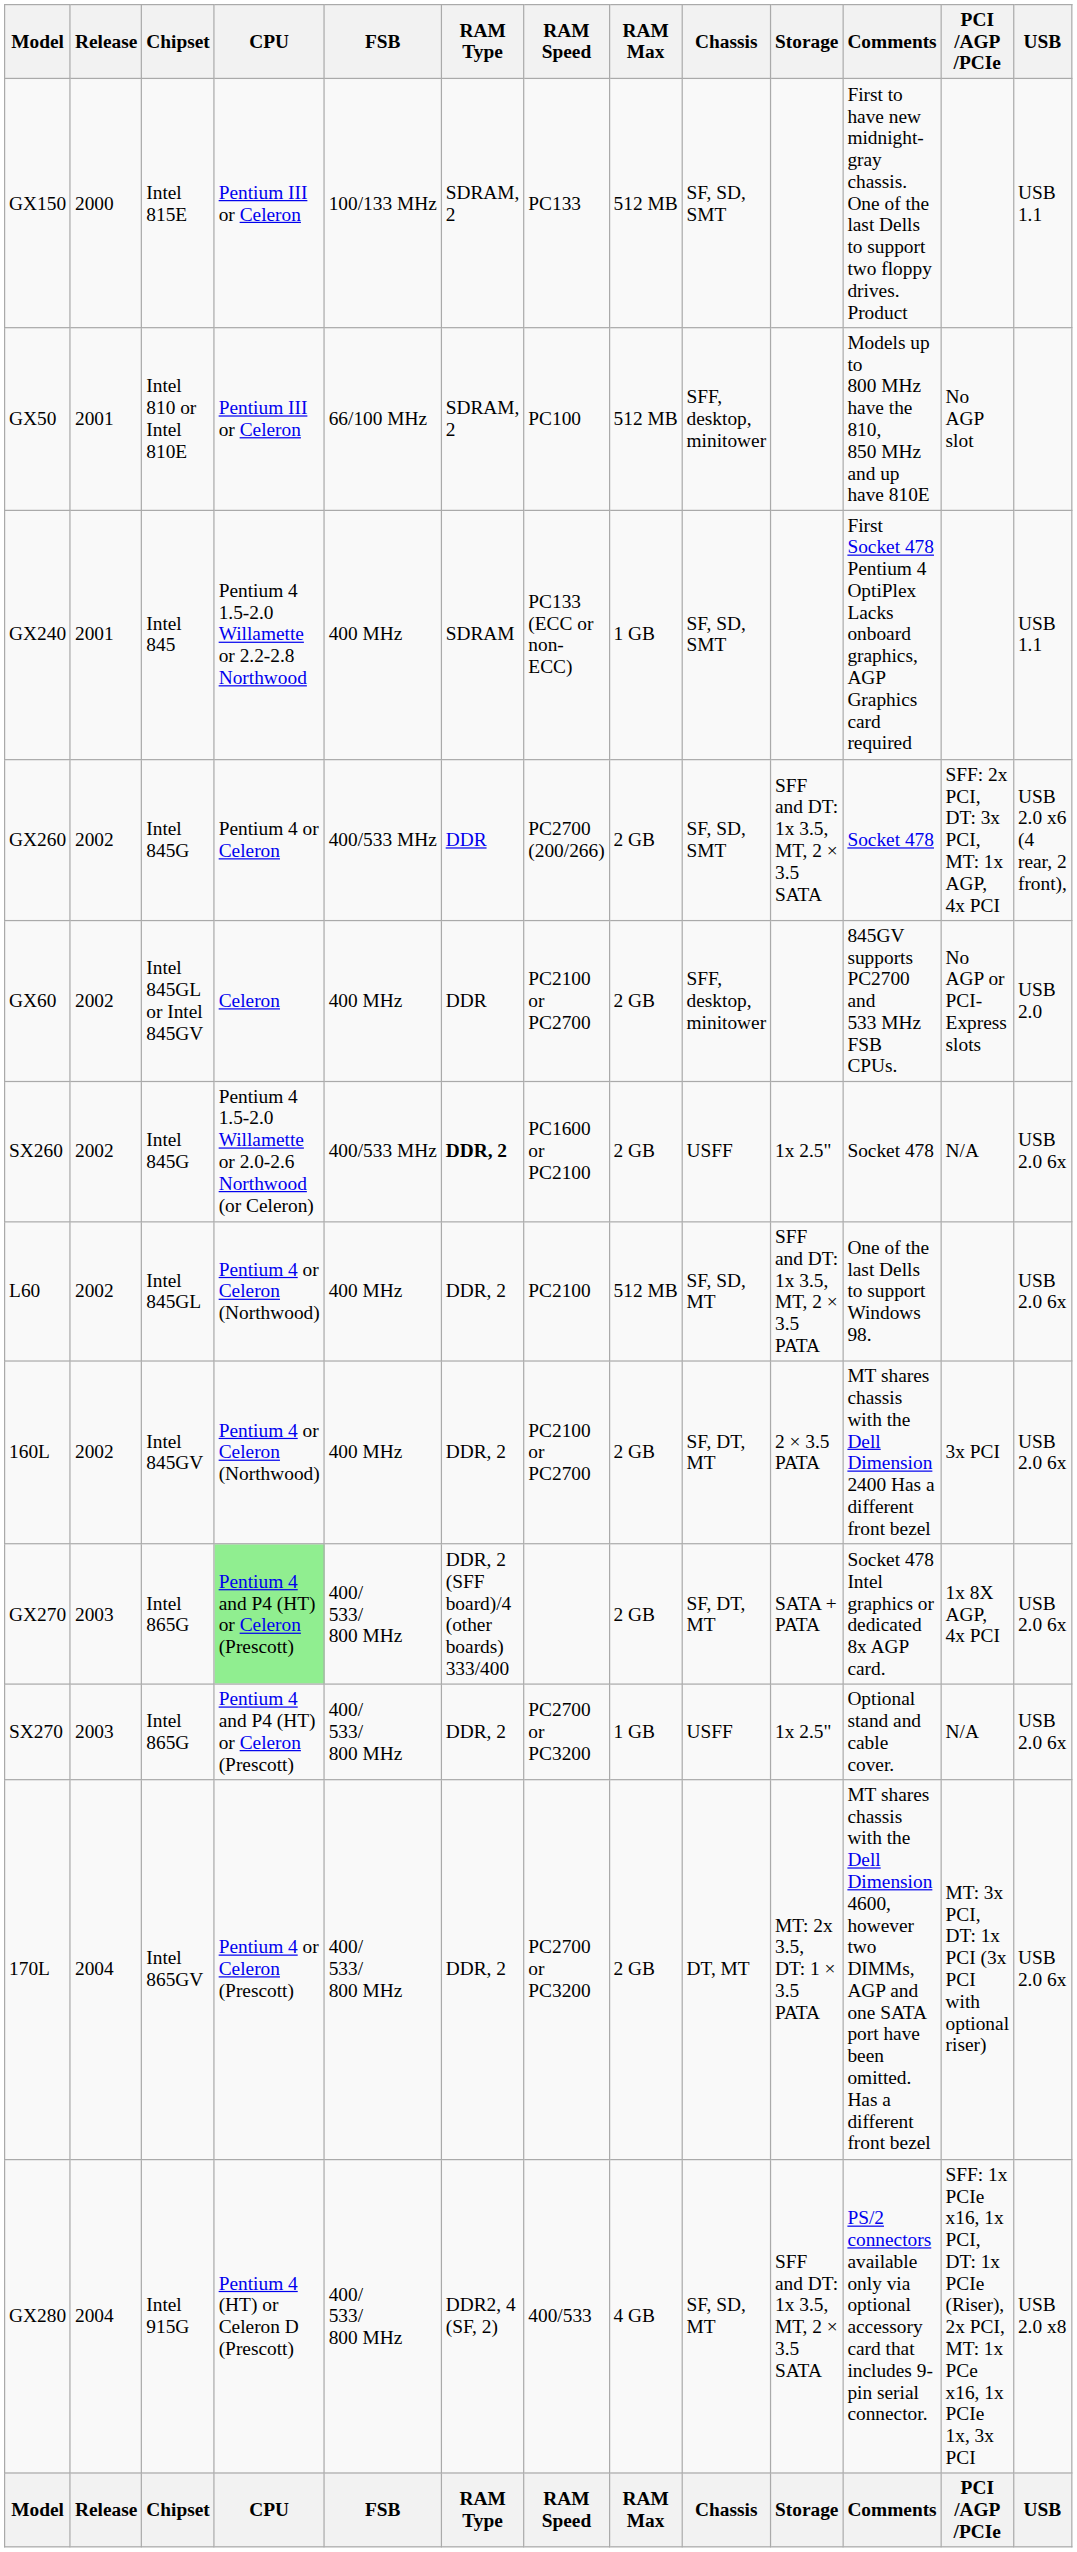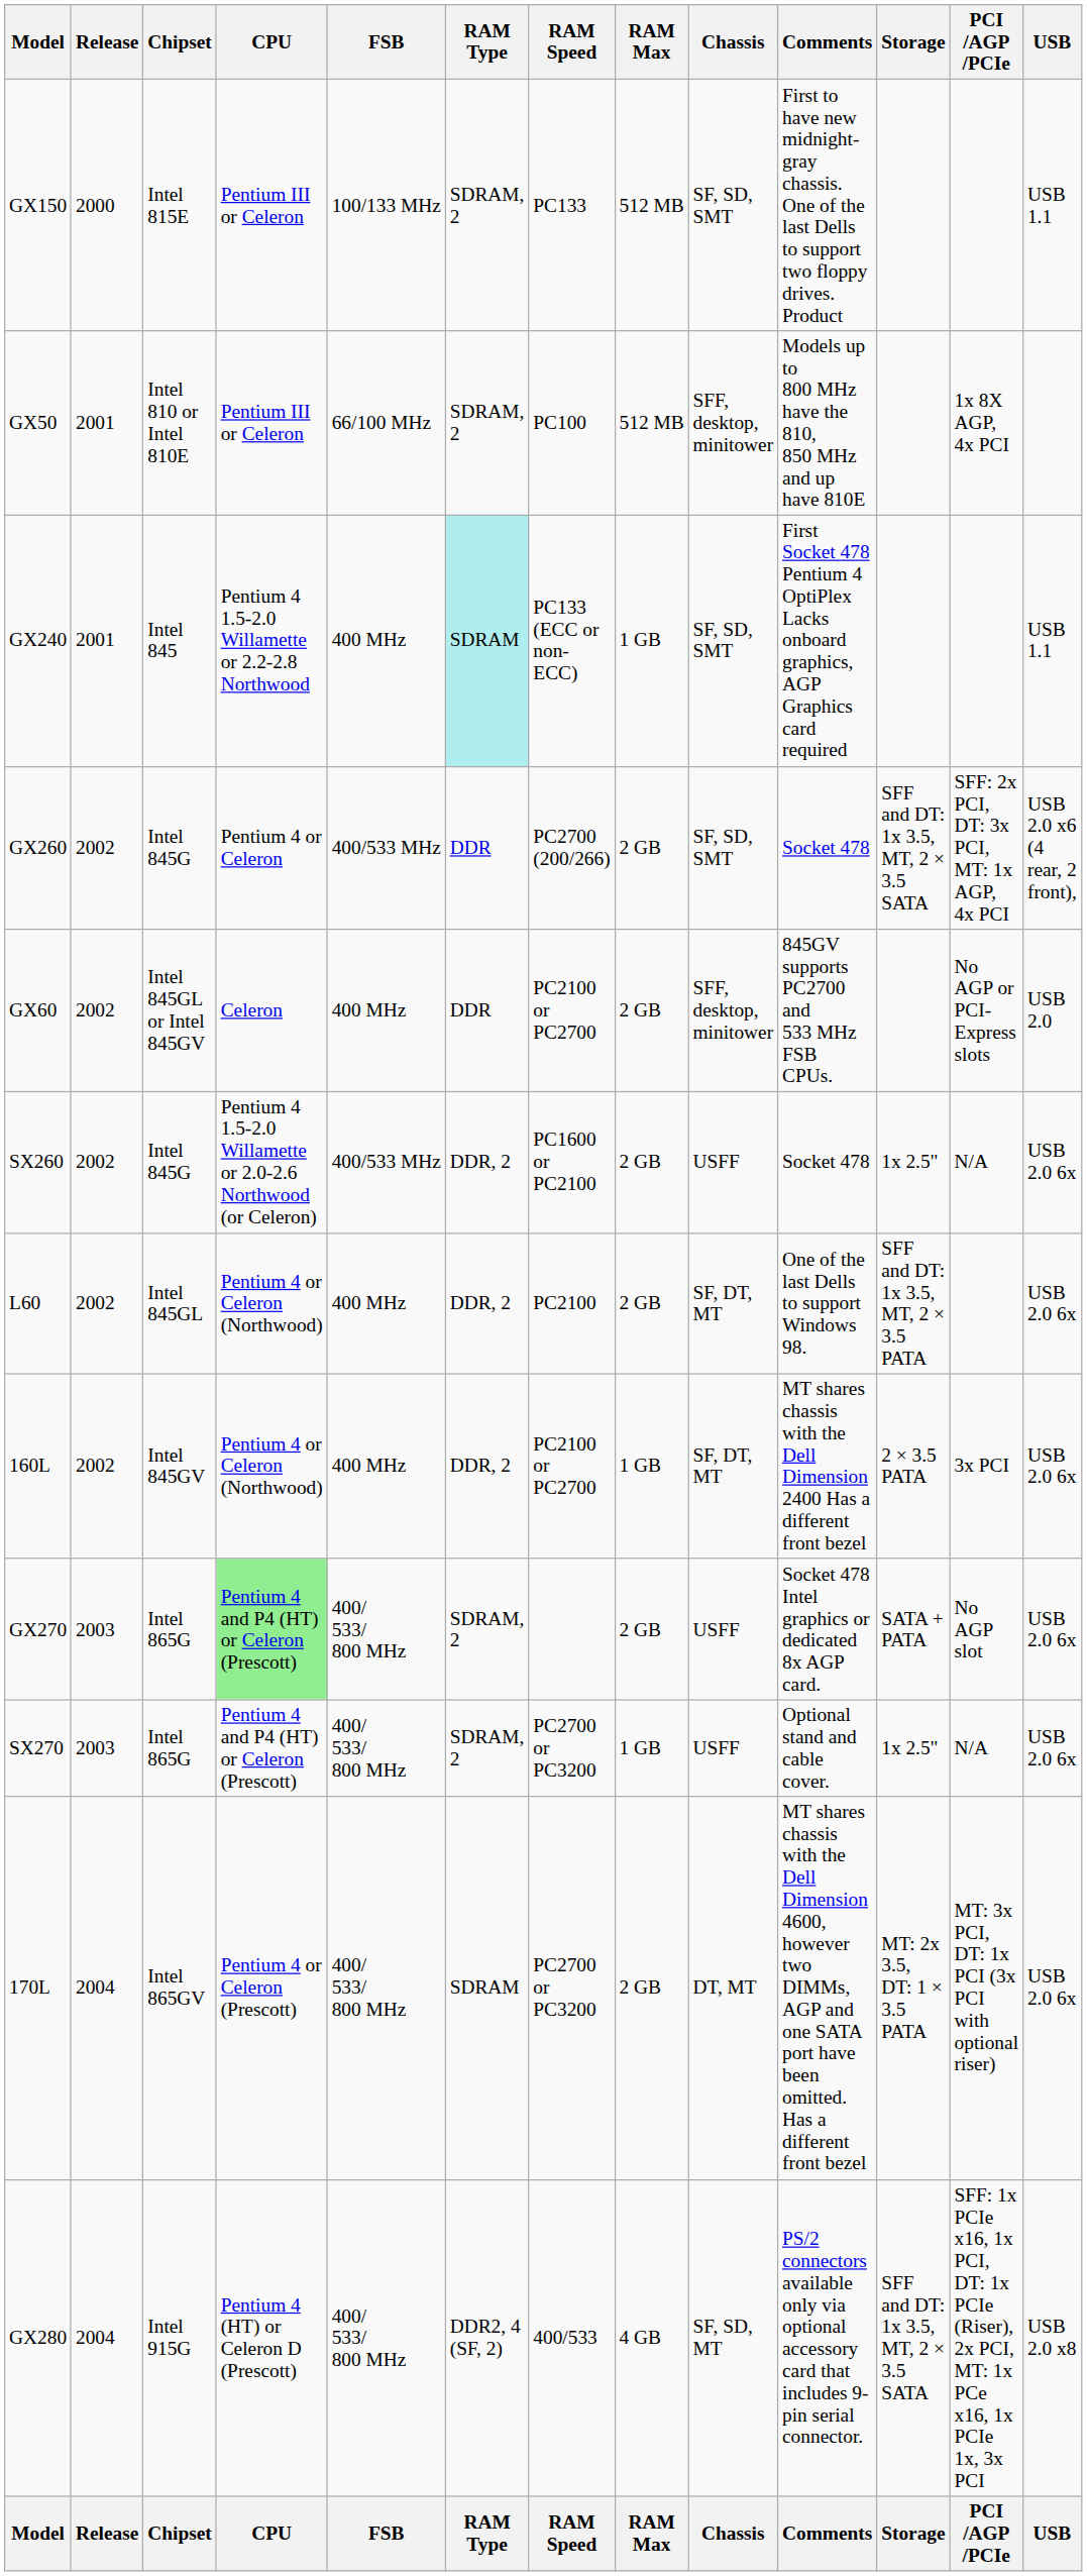columns swapped: Comments <-> Storage
GX50 | PCI /AGP /PCIe: No AGP slot -> 1x 8X AGP, 4x PCI
GX240 | RAM Type: no background -> paleturquoise background
SX260 | RAM Type: bold -> normal
L60 | RAM Max: 512 MB -> 2 GB
L60 | Chassis: SF, SD, MT -> SF, DT, MT
160L | RAM Max: 2 GB -> 1 GB
GX270 | RAM Type: DDR, 2 (SFF board)/4 (other boards) 333/400 -> SDRAM, 2
GX270 | Chassis: SF, DT, MT -> USFF
GX270 | PCI /AGP /PCIe: 1x 8X AGP, 4x PCI -> No AGP slot
SX270 | RAM Type: DDR, 2 -> SDRAM, 2
170L | RAM Type: DDR, 2 -> SDRAM
